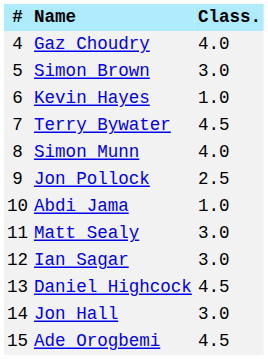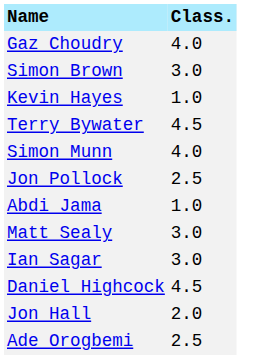- column: # | 4 | 5 | 6 | 7 | 8 | 9 | 10 | 11 | 12 | 13 | 14 | 15
Jon Hall | Class.: 3.0 -> 2.0
Ade Orogbemi | Class.: 4.5 -> 2.5
